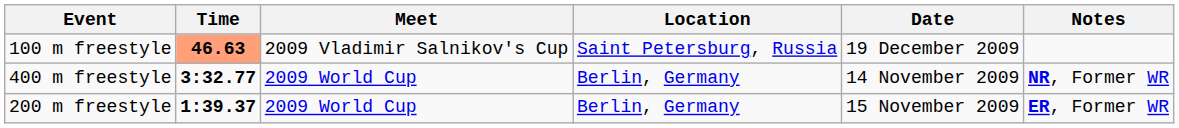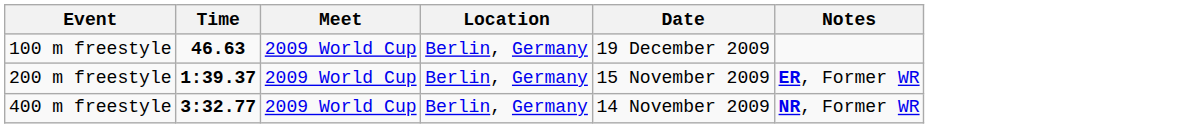100 m freestyle | Time: lightsalmon background -> no background
100 m freestyle | Meet: 2009 Vladimir Salnikov's Cup -> 2009 World Cup
100 m freestyle | Location: Saint Petersburg, Russia -> Berlin, Germany
rows swapped: 200 m freestyle <-> 400 m freestyle
